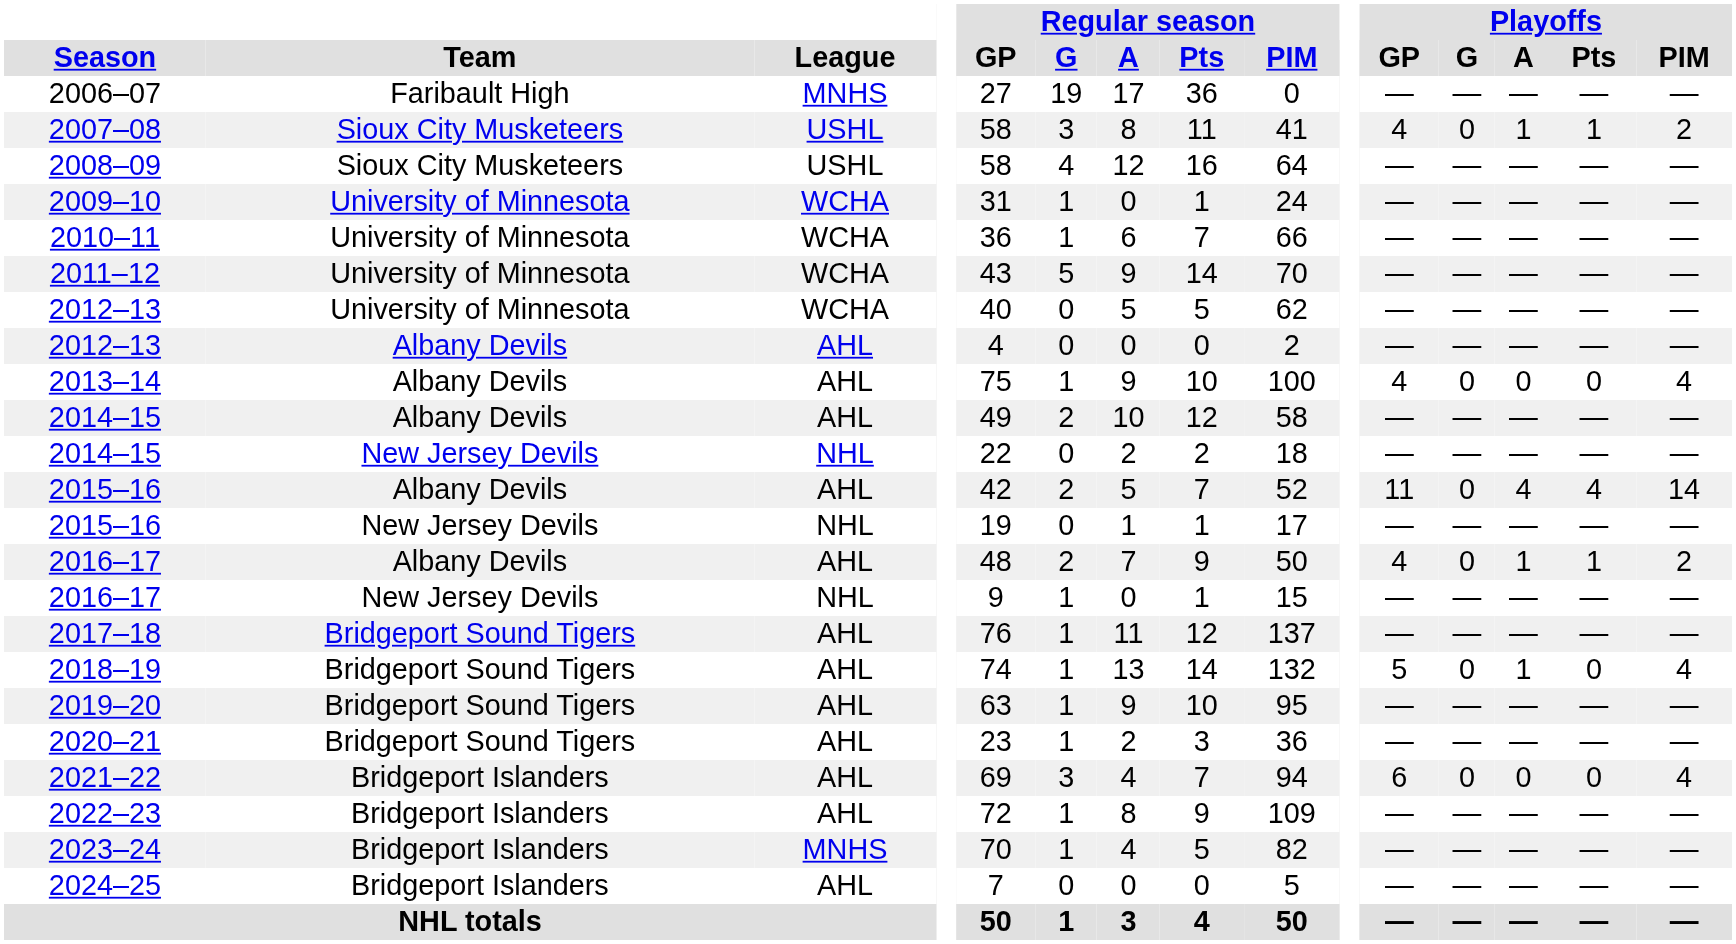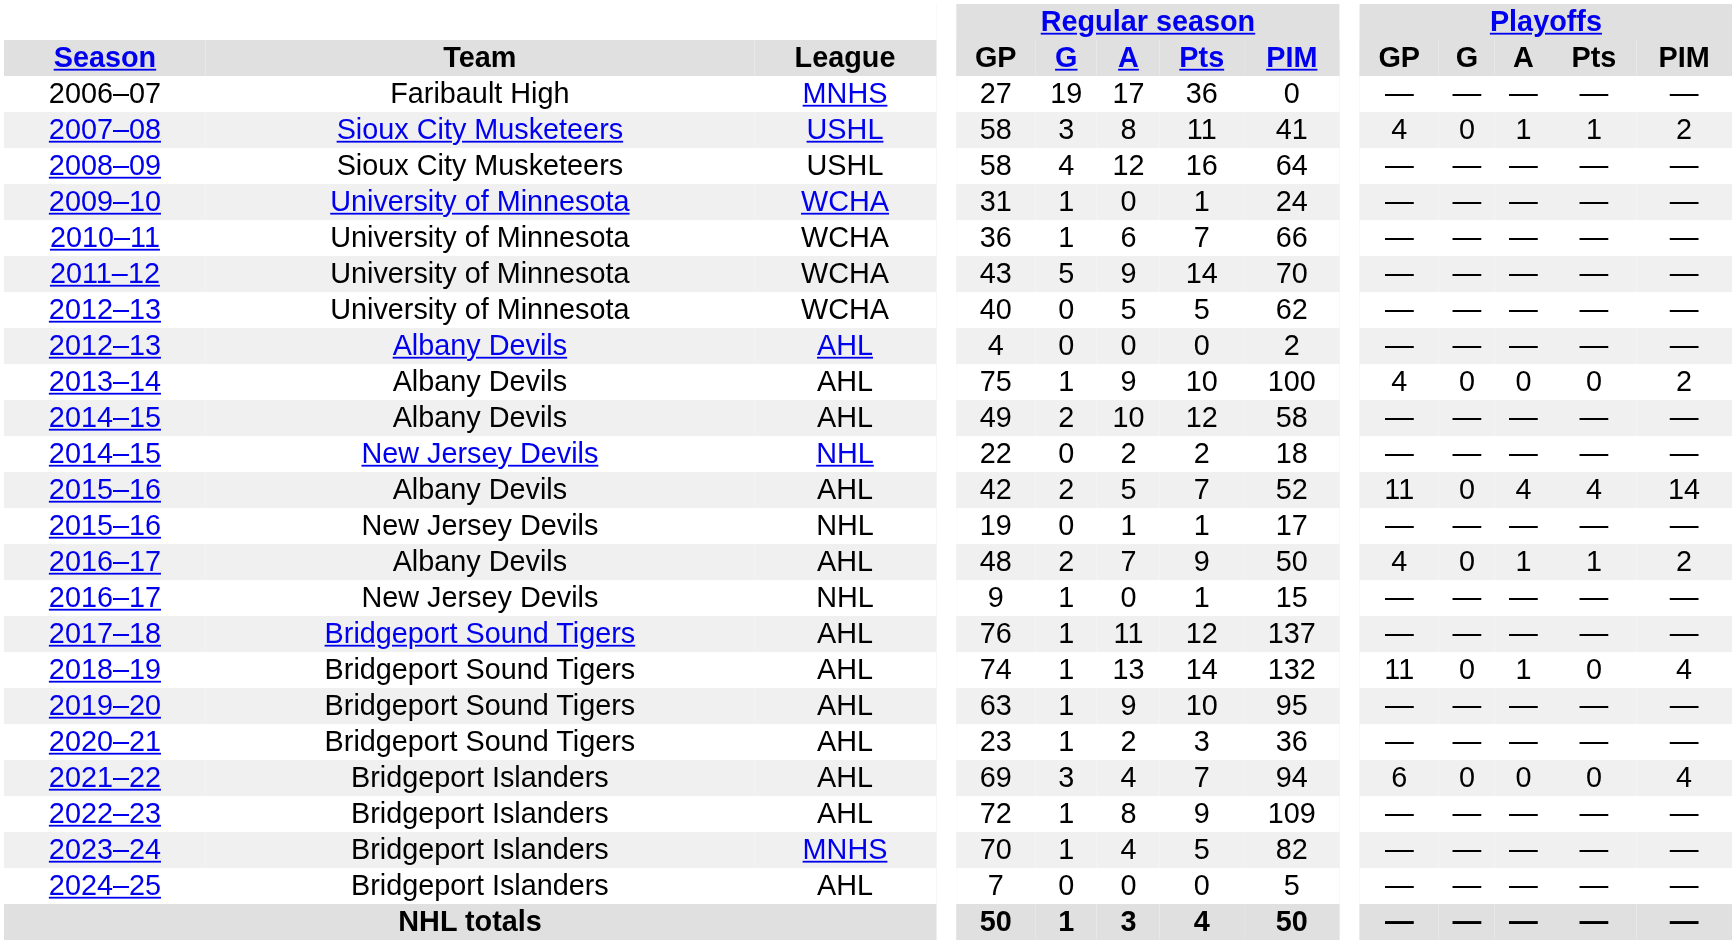2013–14 | Playoffs / PIM: 4 -> 2
2018–19 | Playoffs / GP: 5 -> 11
